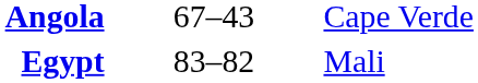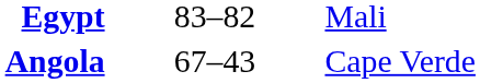rows swapped: Egypt <-> Angola
